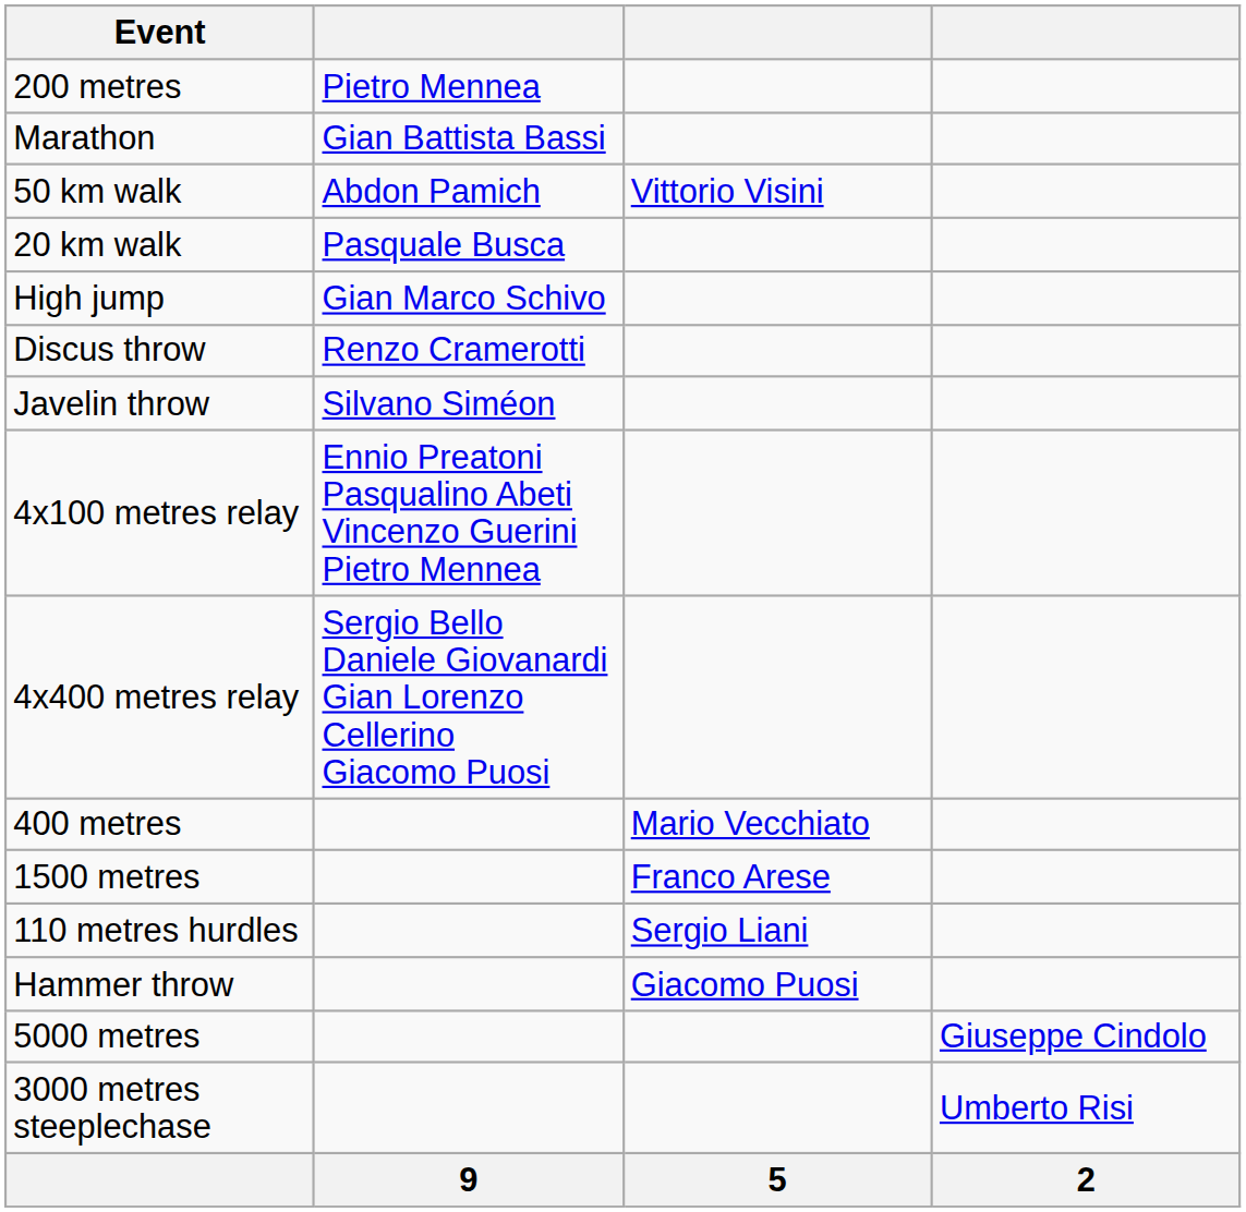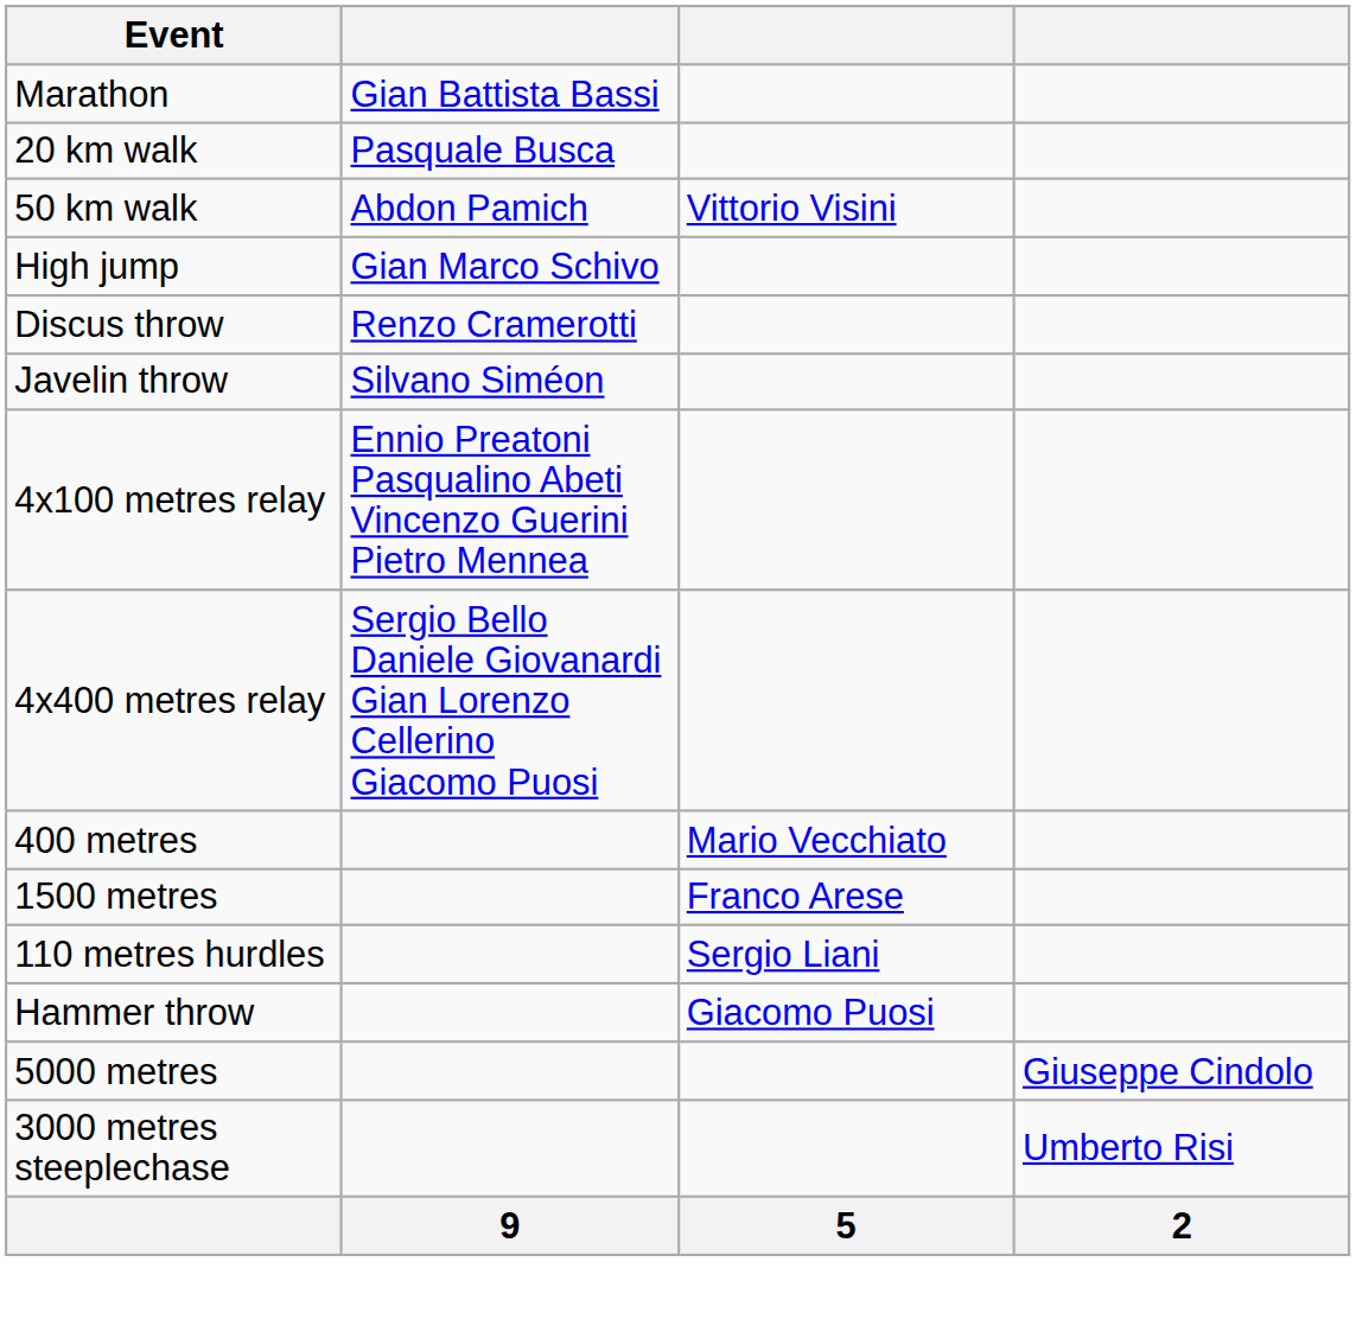- row: 200 metres | Pietro Mennea
rows swapped: 20 km walk <-> 50 km walk
